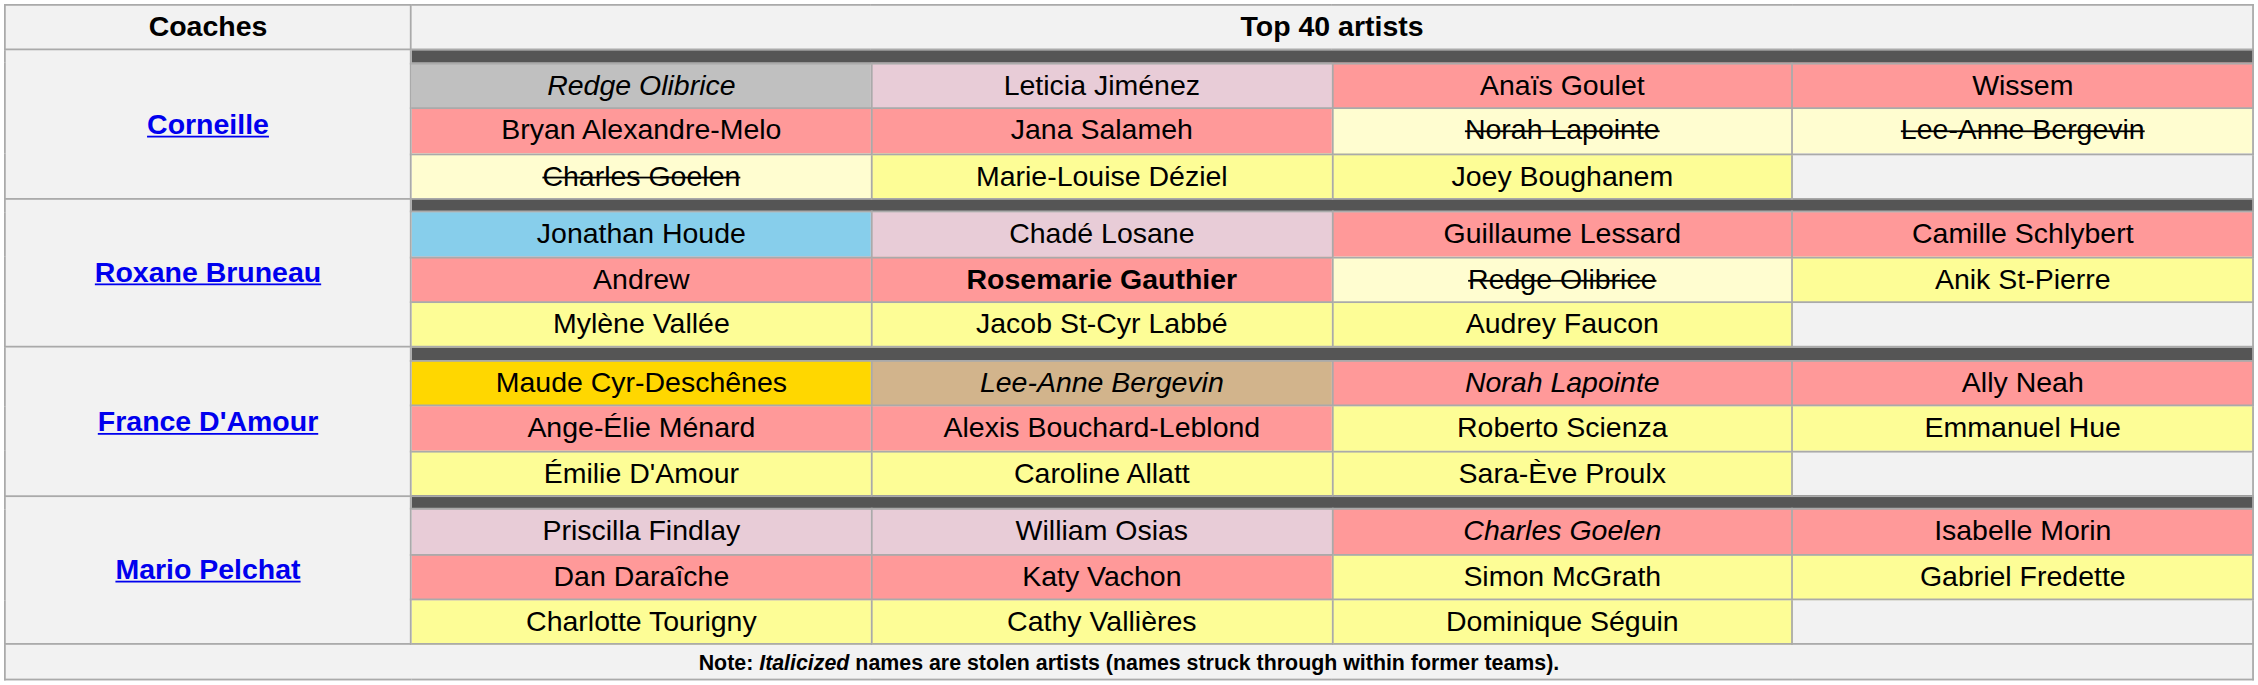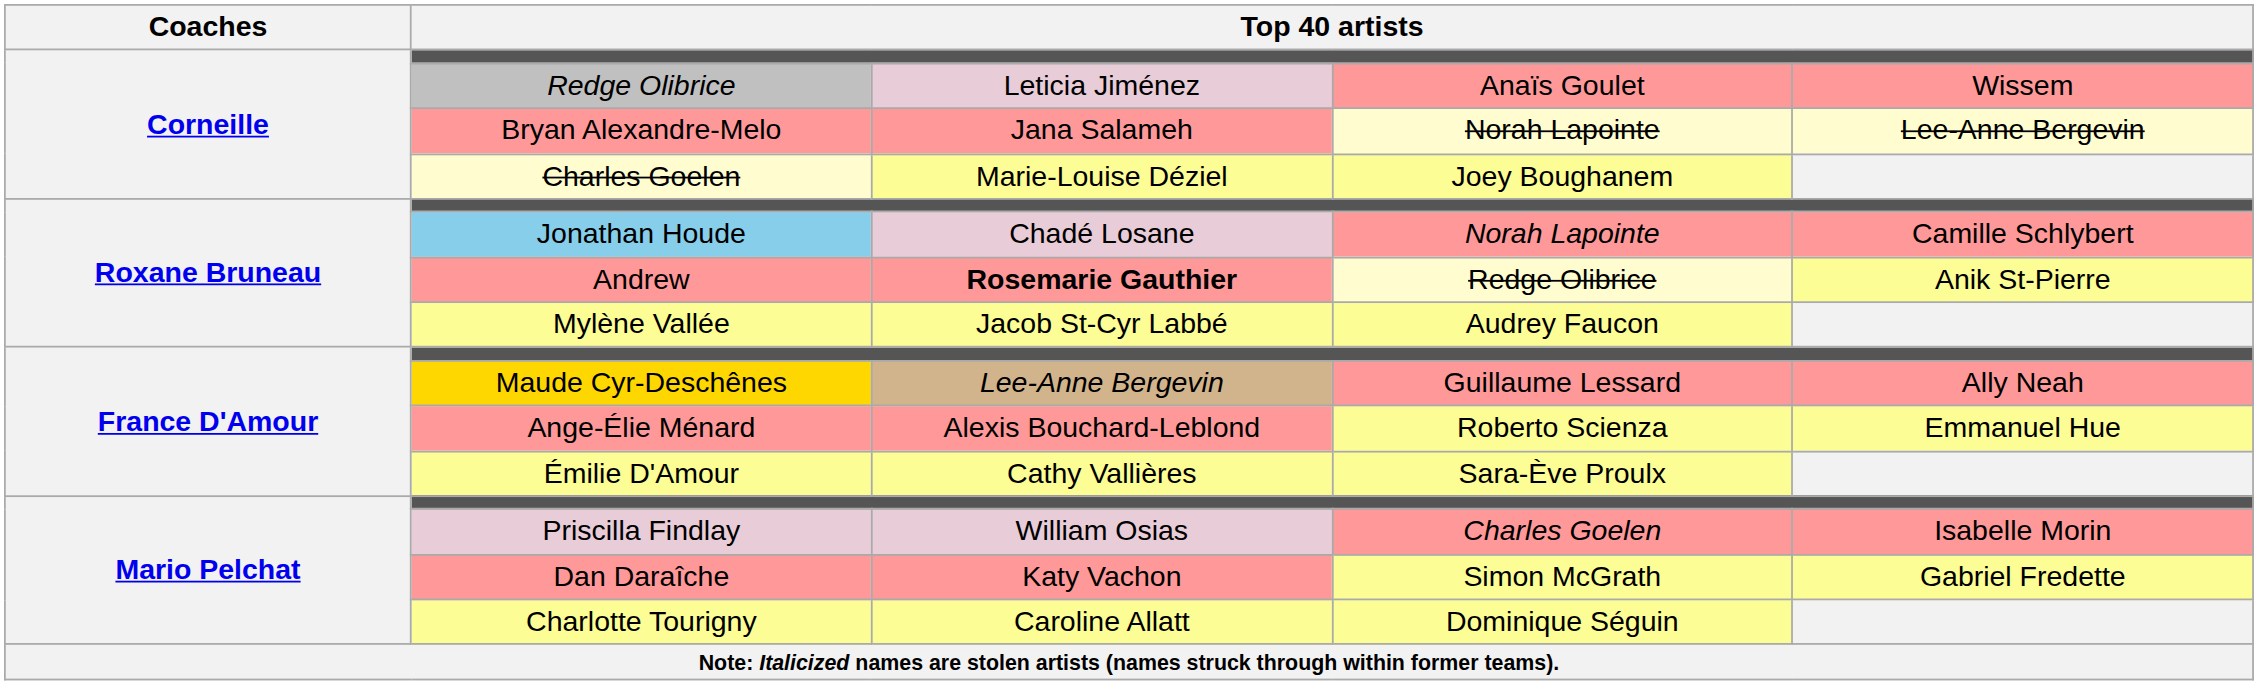Jonathan Houde | column 4: Guillaume Lessard -> Norah Lapointe
Maude Cyr-Deschênes | column 4: Norah Lapointe -> Guillaume Lessard
Émilie D'Amour | column 3: Caroline Allatt -> Cathy Vallières
Charlotte Tourigny | column 3: Cathy Vallières -> Caroline Allatt
